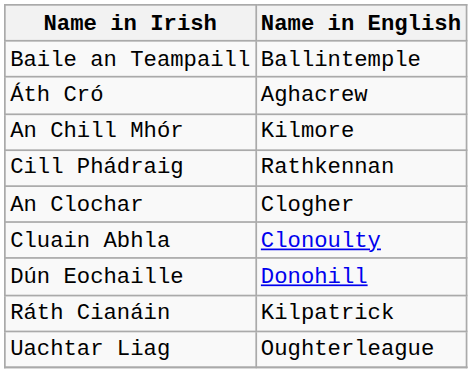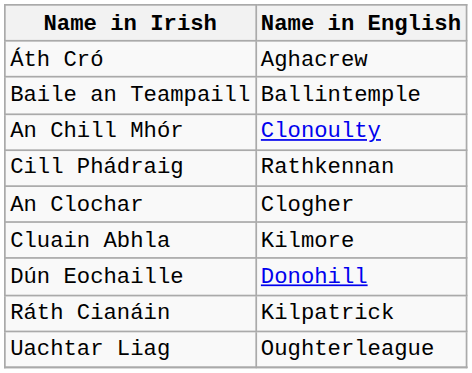rows swapped: Áth Cró <-> Baile an Teampaill
An Chill Mhór | Name in English: Kilmore -> Clonoulty
Cluain Abhla | Name in English: Clonoulty -> Kilmore
